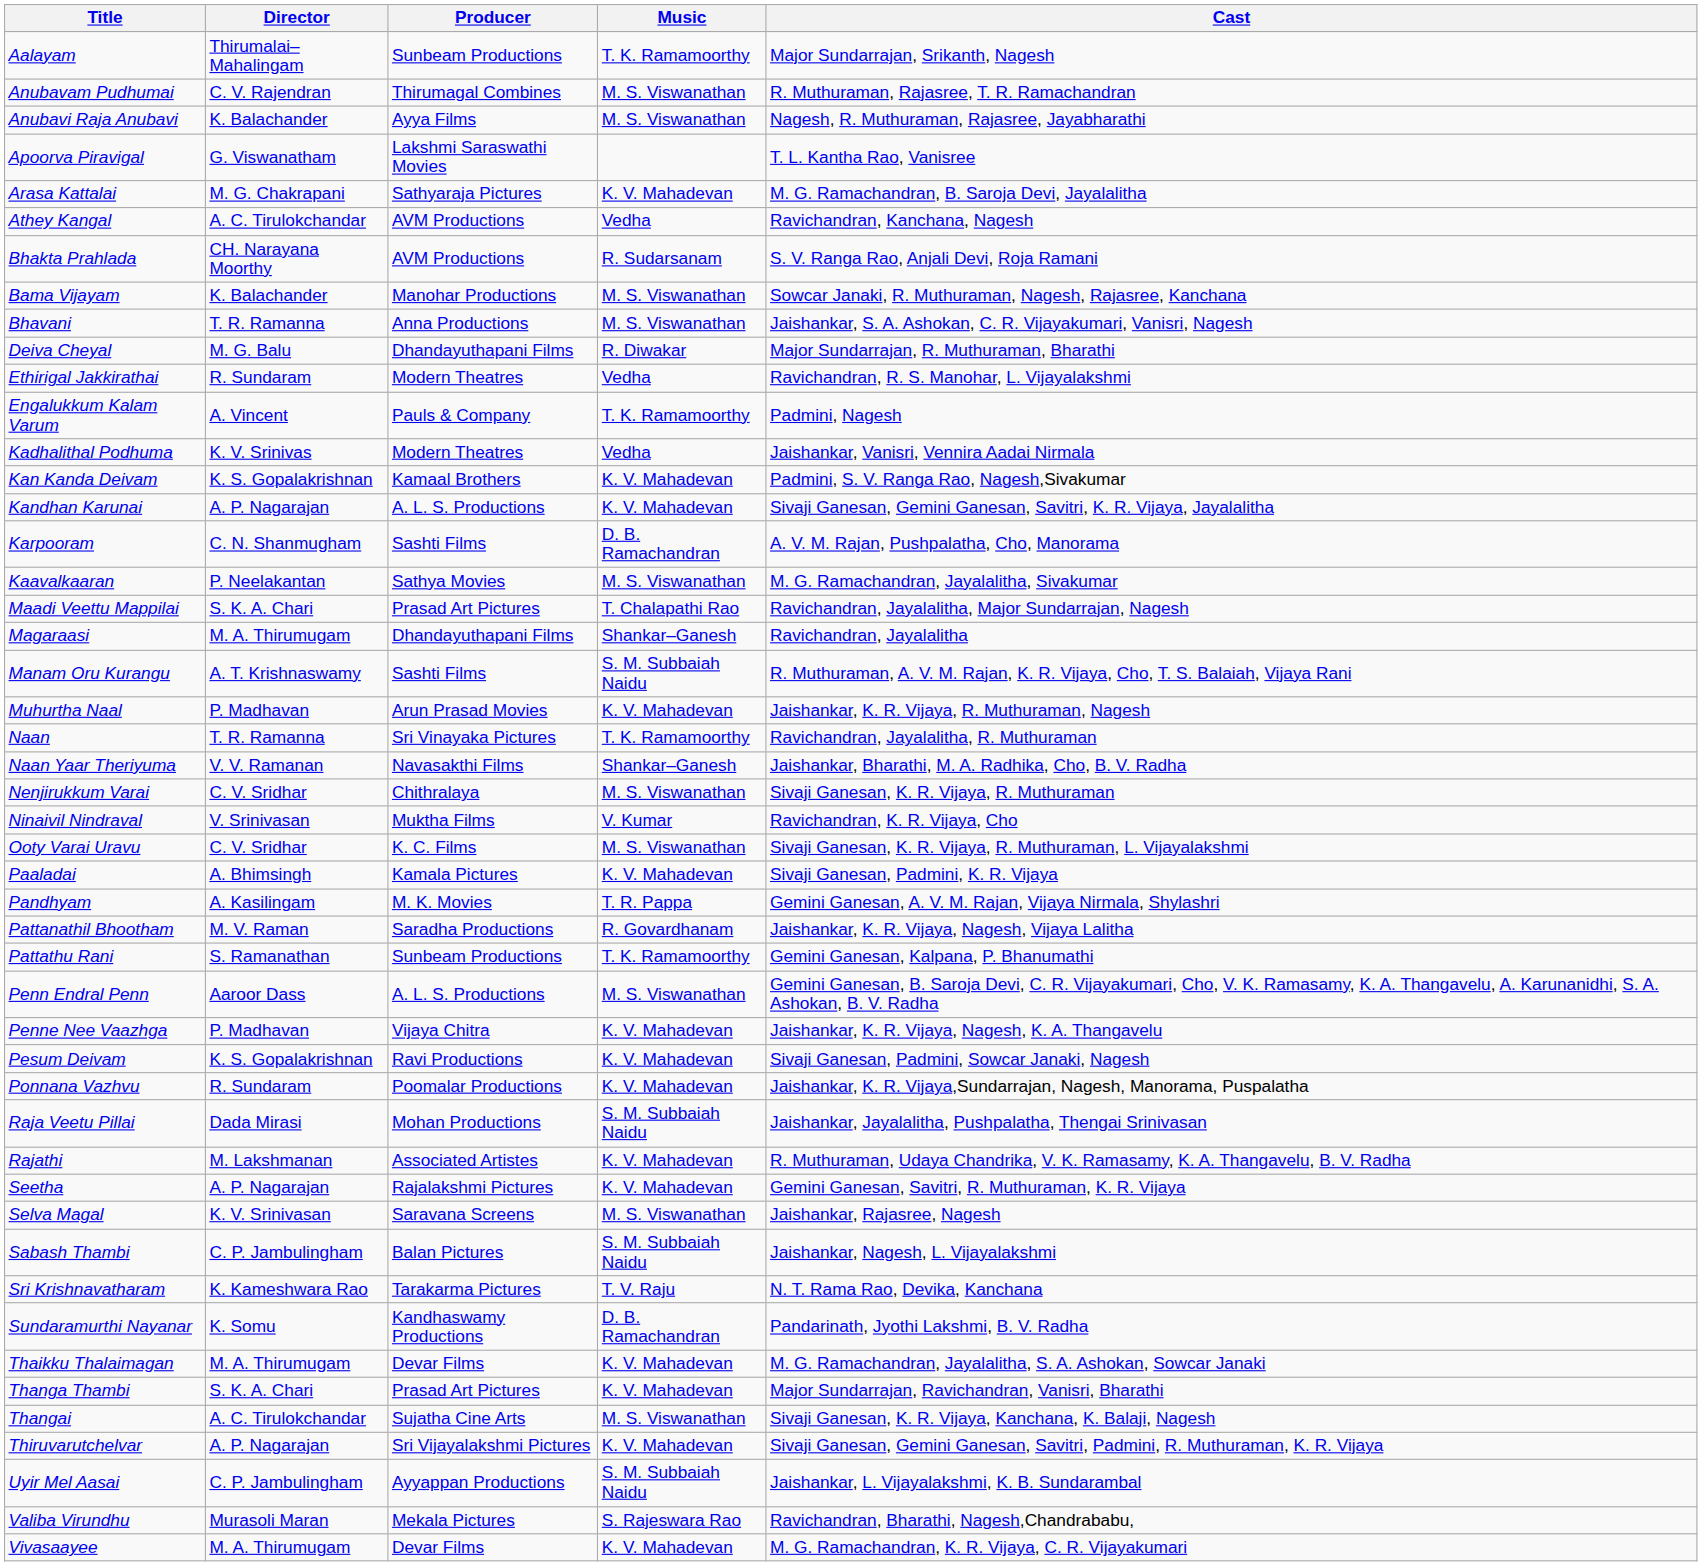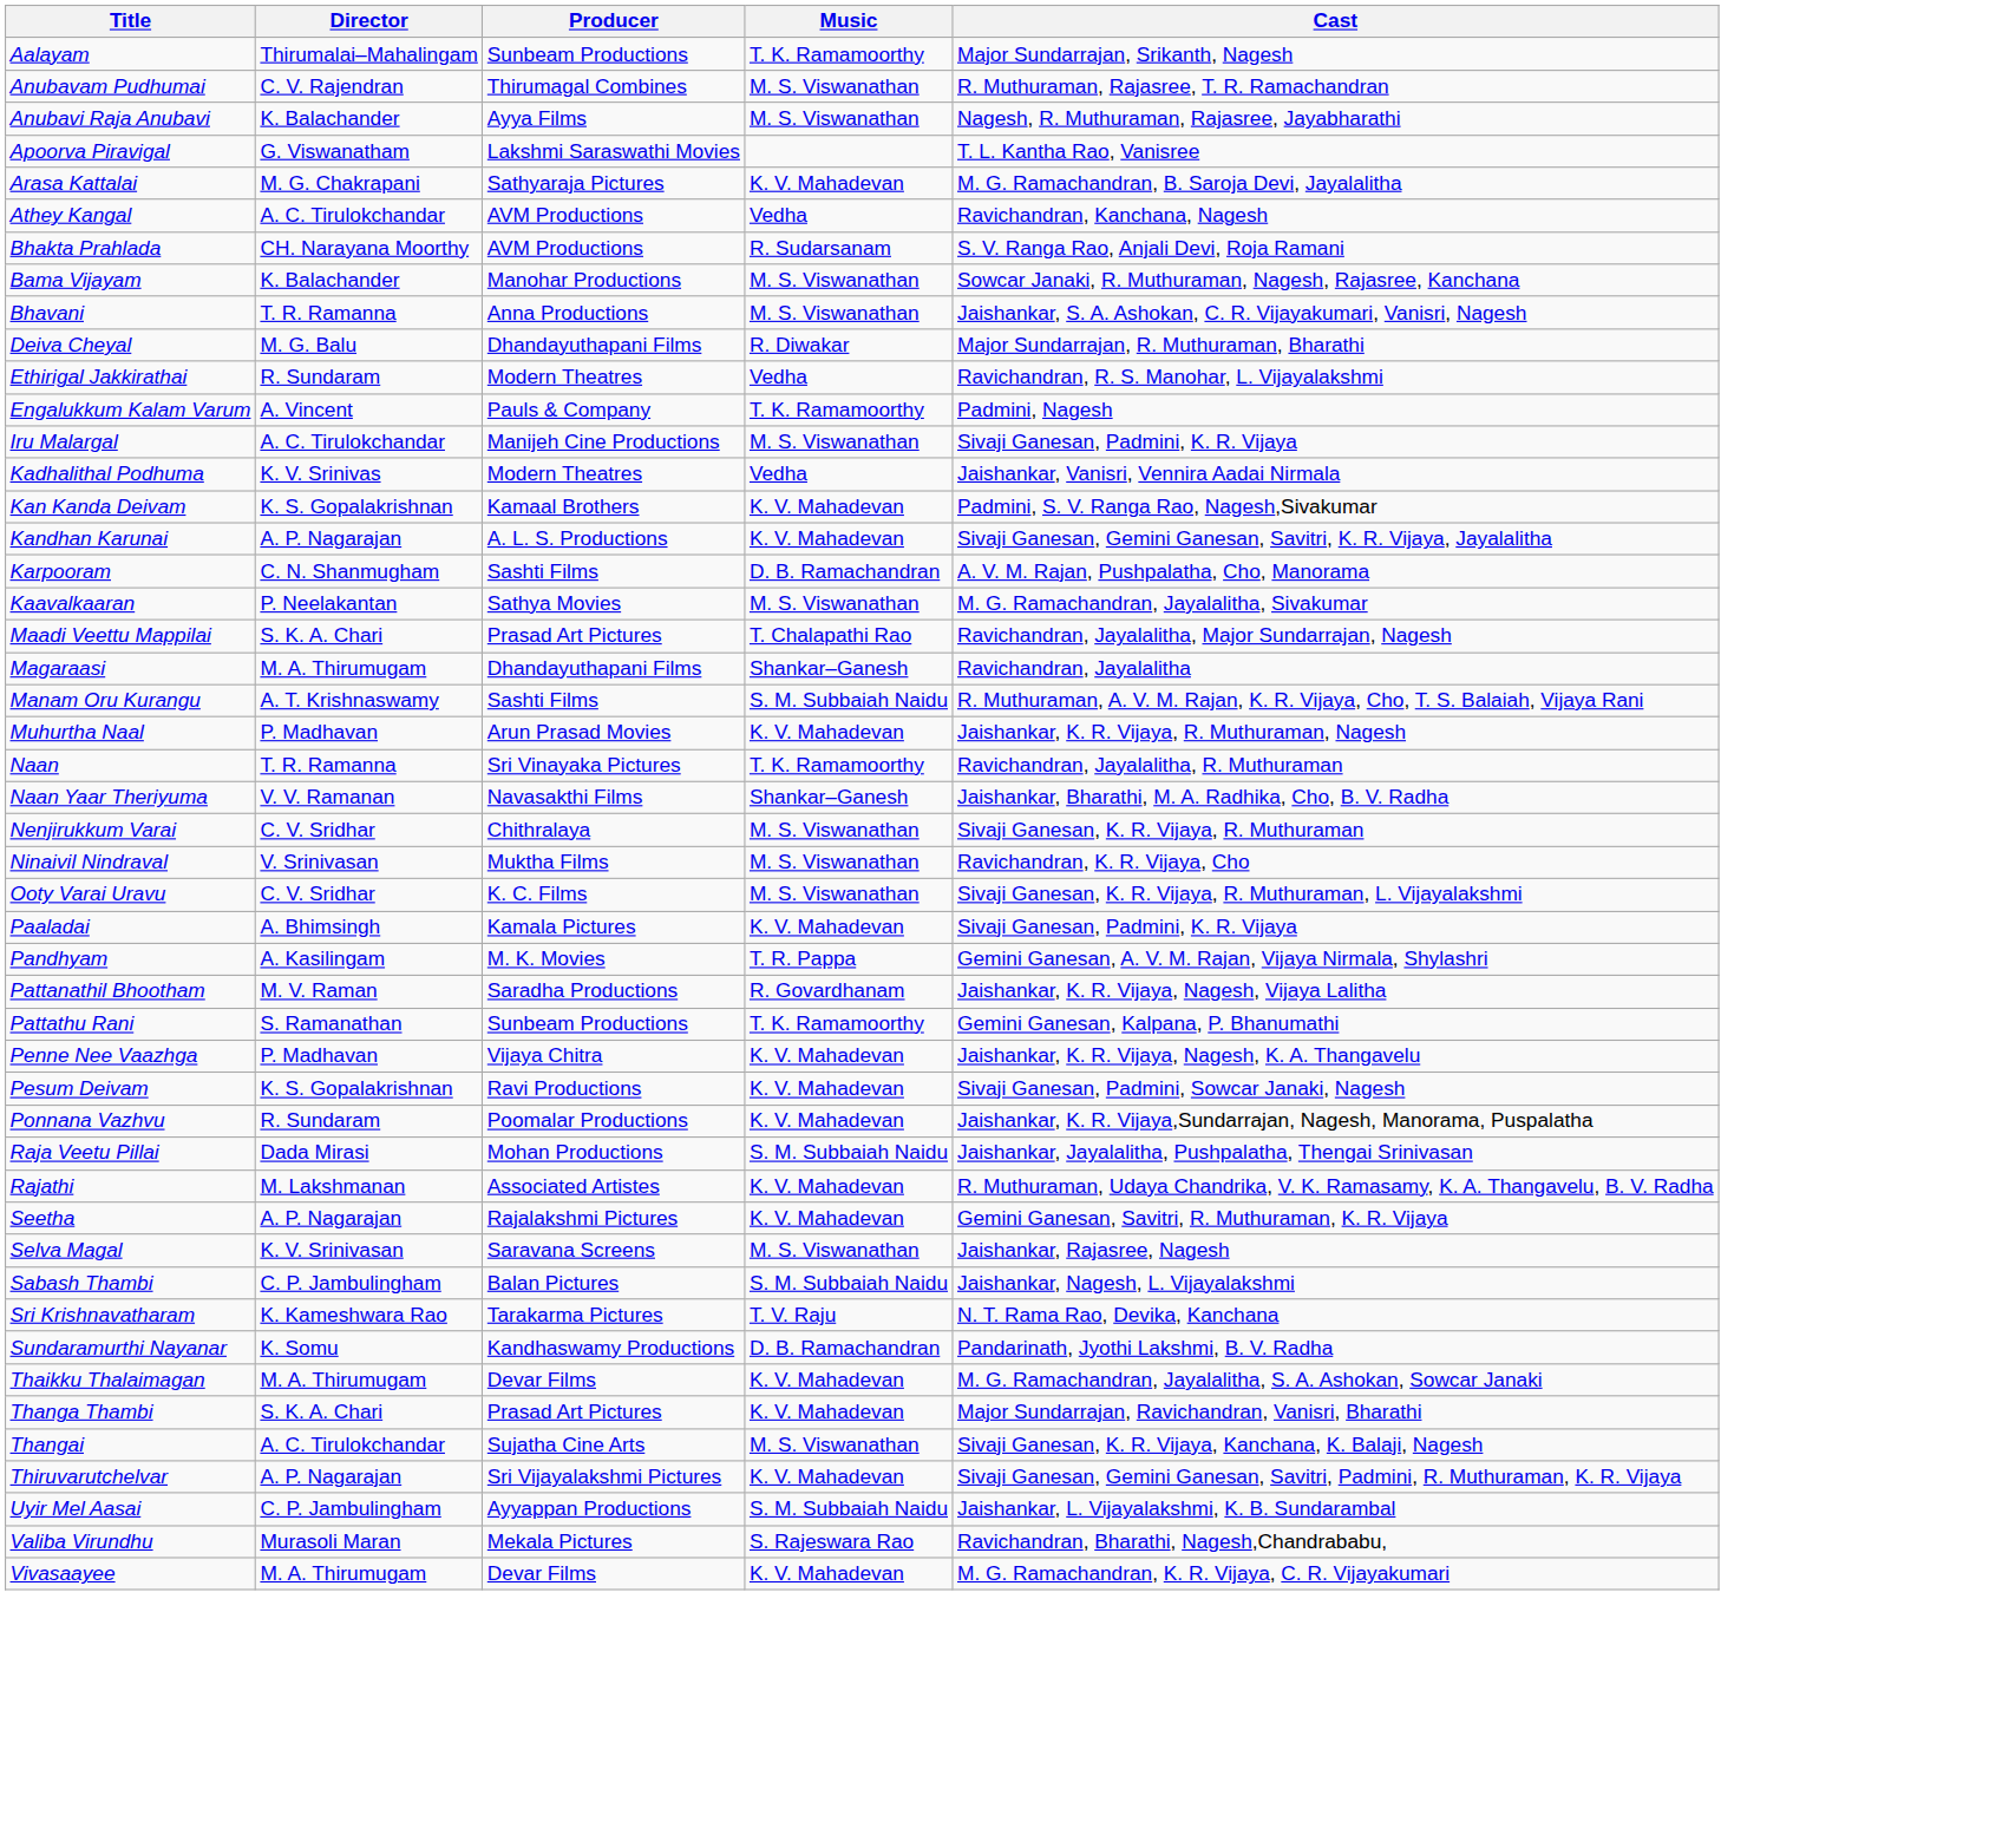+ row: Iru Malargal | A. C. Tirulokchandar | Manijeh Cine Productions | M. S. Viswanathan | Sivaji Ganesan, Padmini, K. R. Vijaya
Ninaivil Nindraval | Music: V. Kumar -> M. S. Viswanathan
- row: Penn Endral Penn | Aaroor Dass | A. L. S. Productions | M. S. Viswanathan | Gemini Ganesan, B. Saroja Devi, C. R. Vijayakumari, Cho, V. K. Ramasamy, K. A. Thangavelu, A. Karunanidhi, S. A. Ashokan, B. V. Radha
